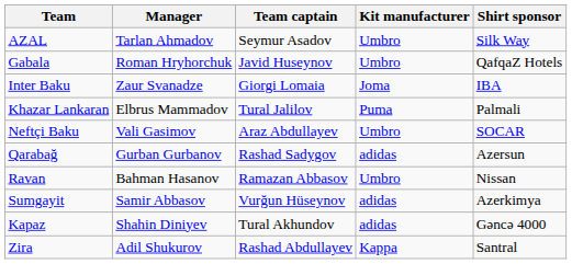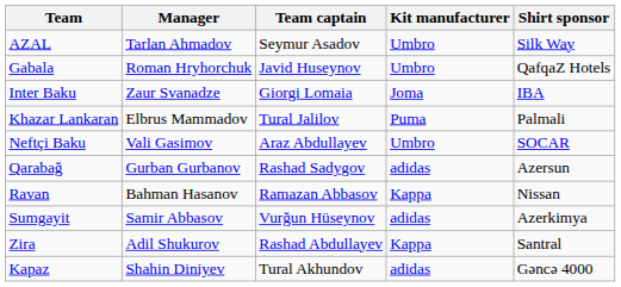Ravan | Kit manufacturer: Umbro -> Kappa
rows swapped: Zira <-> Kapaz
